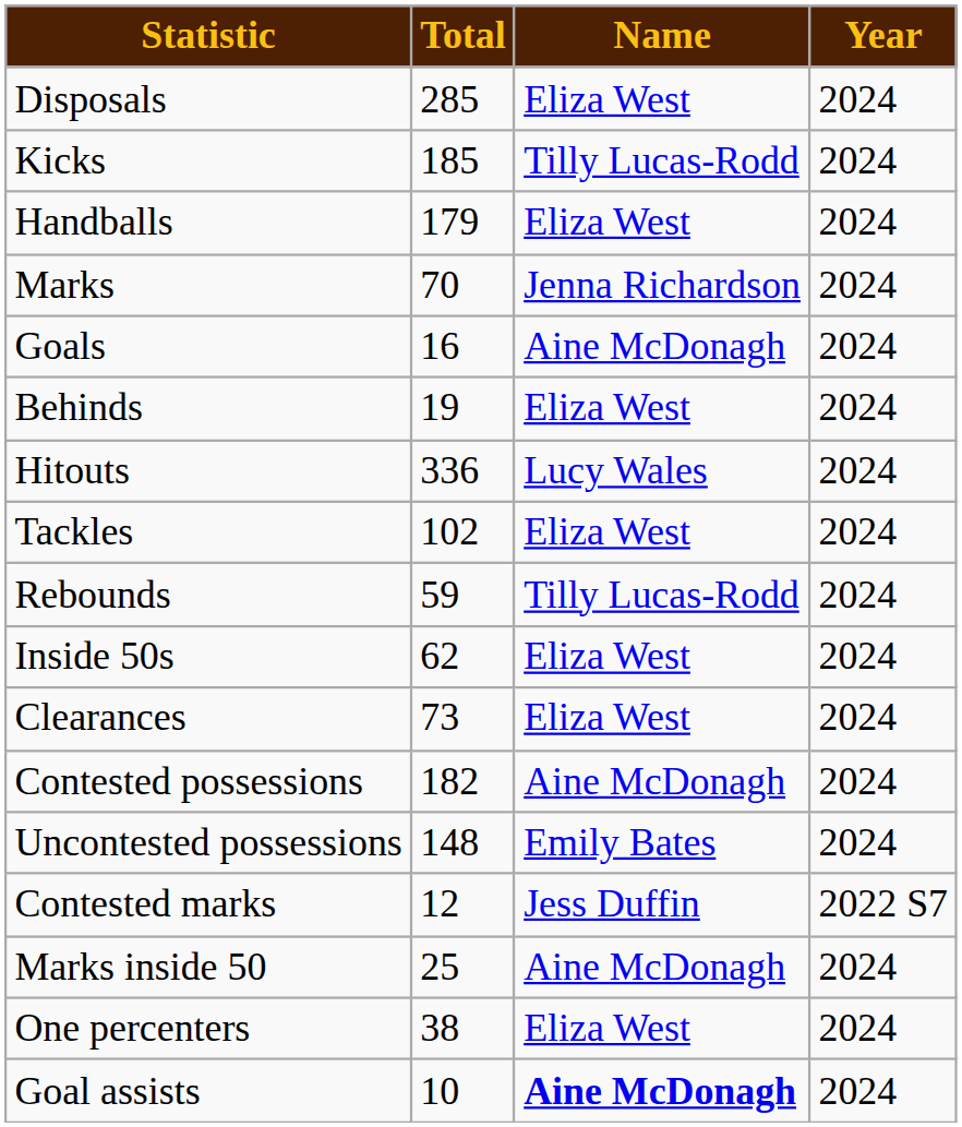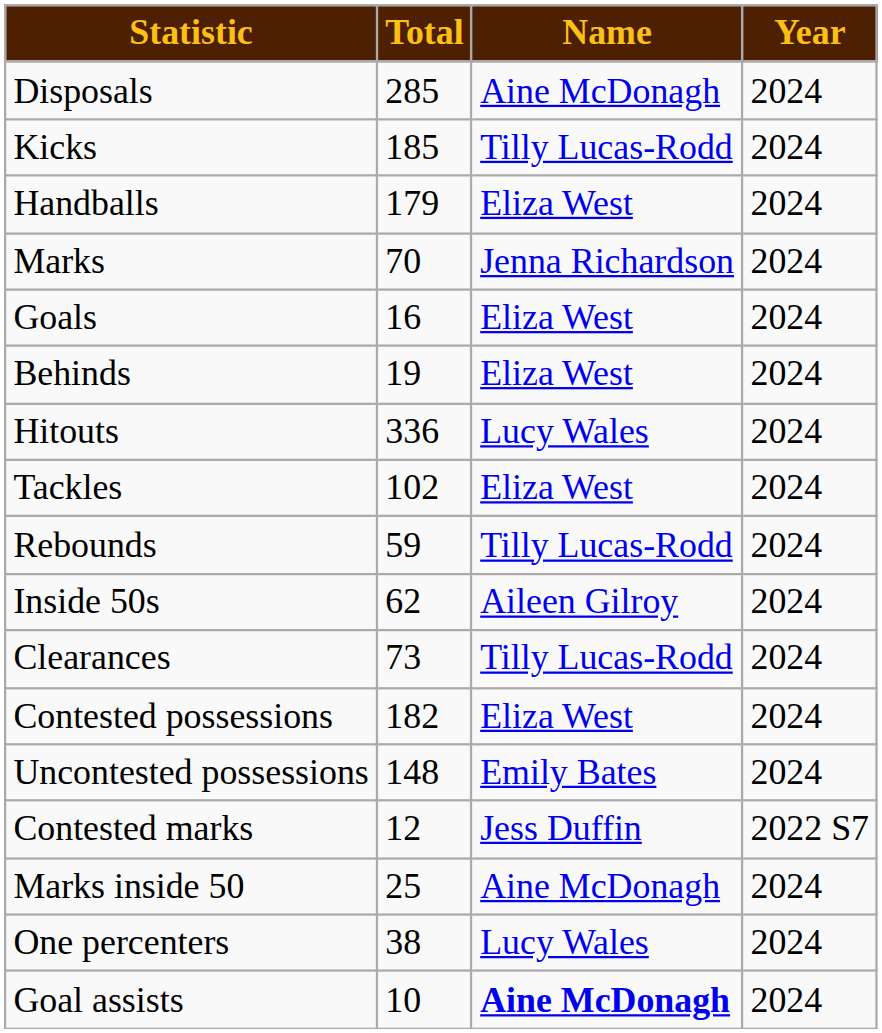Disposals | column 3: Eliza West -> Aine McDonagh
Goals | column 3: Aine McDonagh -> Eliza West
Inside 50s | column 3: Eliza West -> Aileen Gilroy
Clearances | column 3: Eliza West -> Tilly Lucas-Rodd
Contested possessions | column 3: Aine McDonagh -> Eliza West
One percenters | column 3: Eliza West -> Lucy Wales
